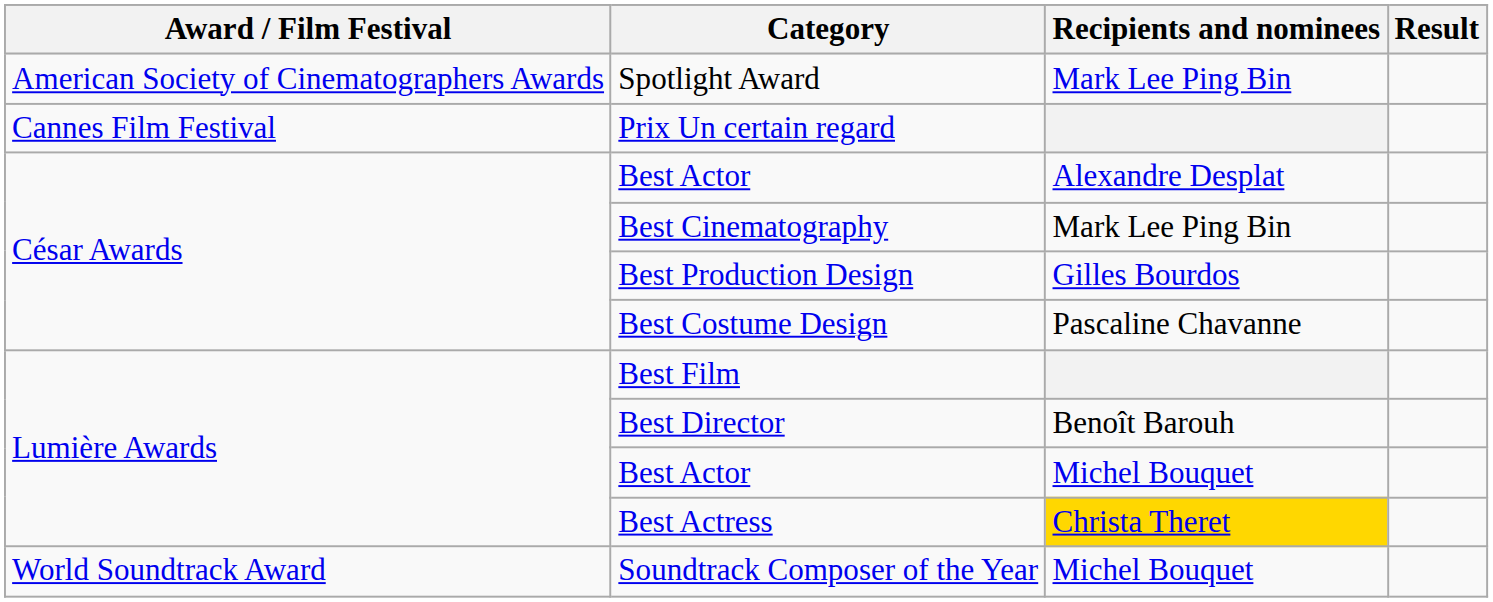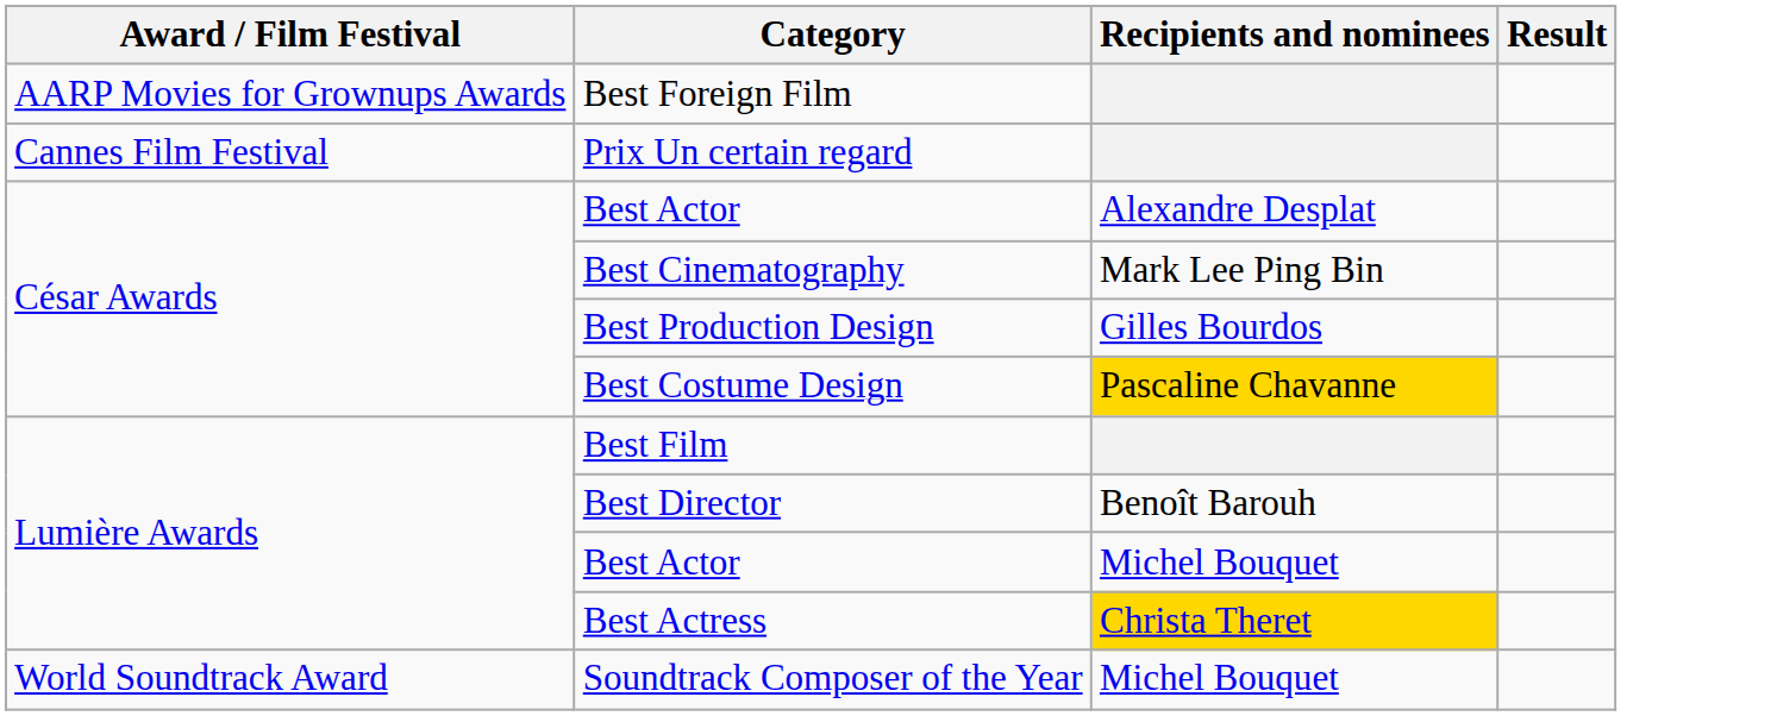+ row: AARP Movies for Grownups Awards | Best Foreign Film
- row: American Society of Cinematographers Awards | Spotlight Award | Mark Lee Ping Bin
Best Costume Design | Recipients and nominees: no background -> gold background
